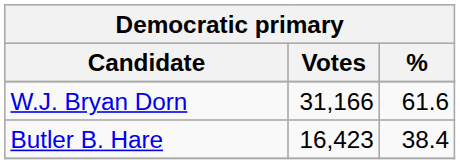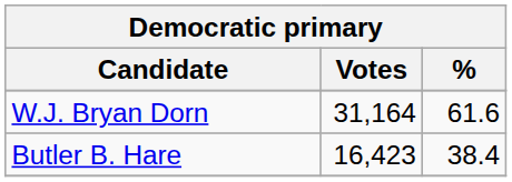W.J. Bryan Dorn | Votes: 31,166 -> 31,164
